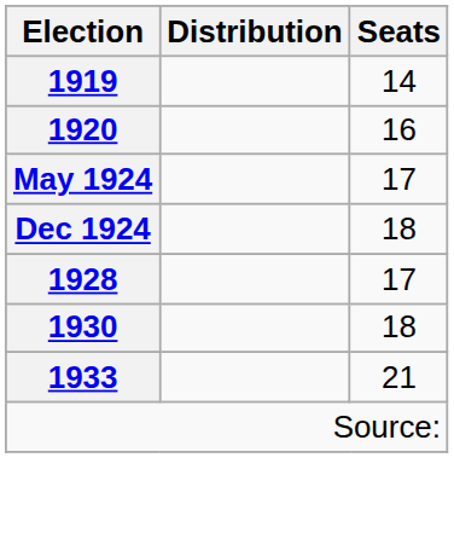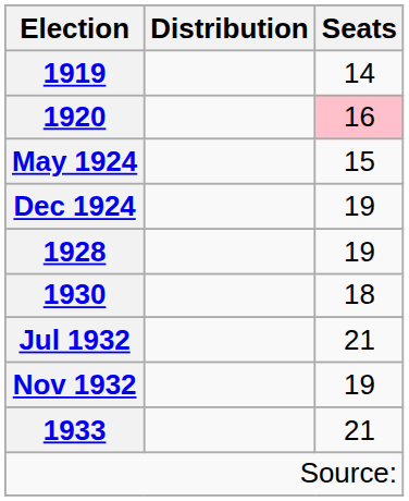1920 | Seats: no background -> pink background
May 1924 | Seats: 17 -> 15
Dec 1924 | Seats: 18 -> 19
1928 | Seats: 17 -> 19
+ row: Jul 1932 | 21
+ row: Nov 1932 | 19
